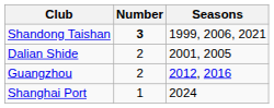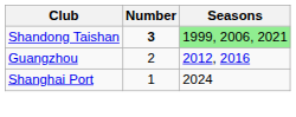Shandong Taishan | Seasons: no background -> lightgreen background
- row: Dalian Shide | 2 | 2001, 2005
